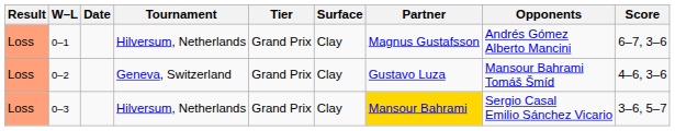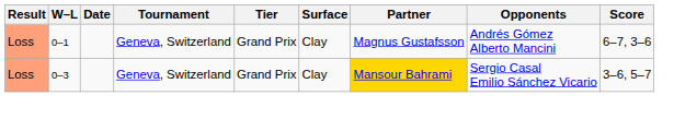0–1 | Tournament: Hilversum, Netherlands -> Geneva, Switzerland
- row: Loss | 0–2 | Geneva, Switzerland | Grand Prix | Clay | Gustavo Luza | Mansour Bahrami Tomáš Šmíd | 4–6, 3–6
0–3 | Tournament: Hilversum, Netherlands -> Geneva, Switzerland
